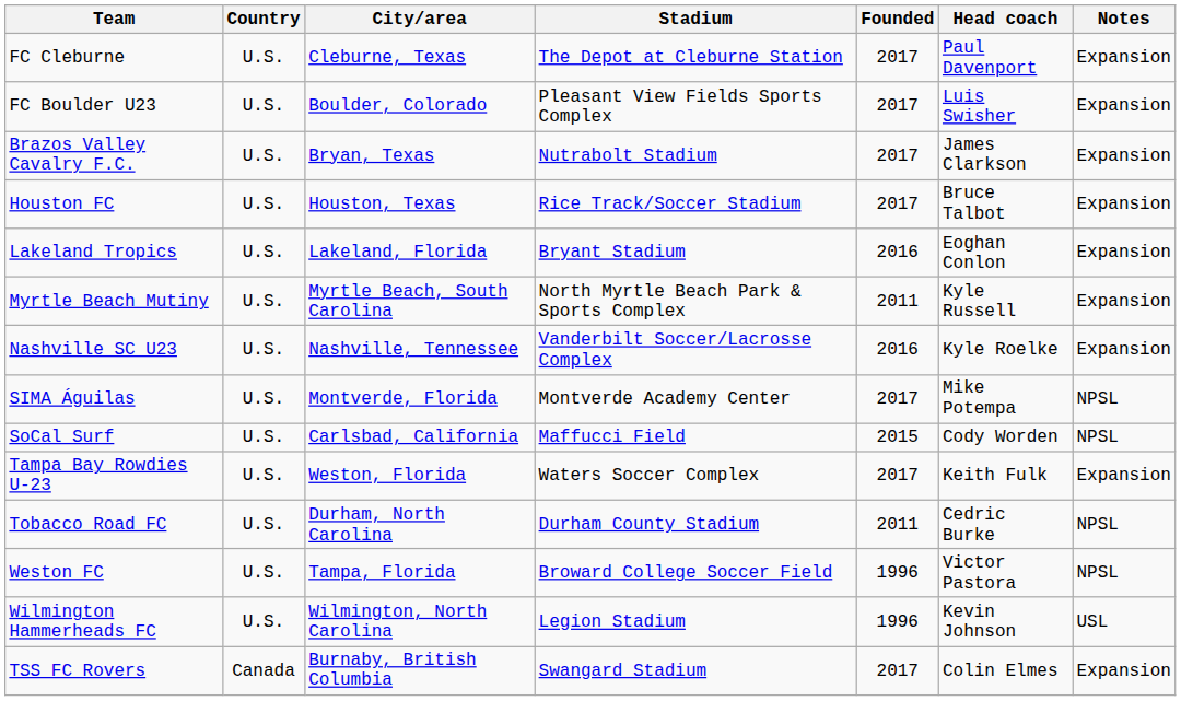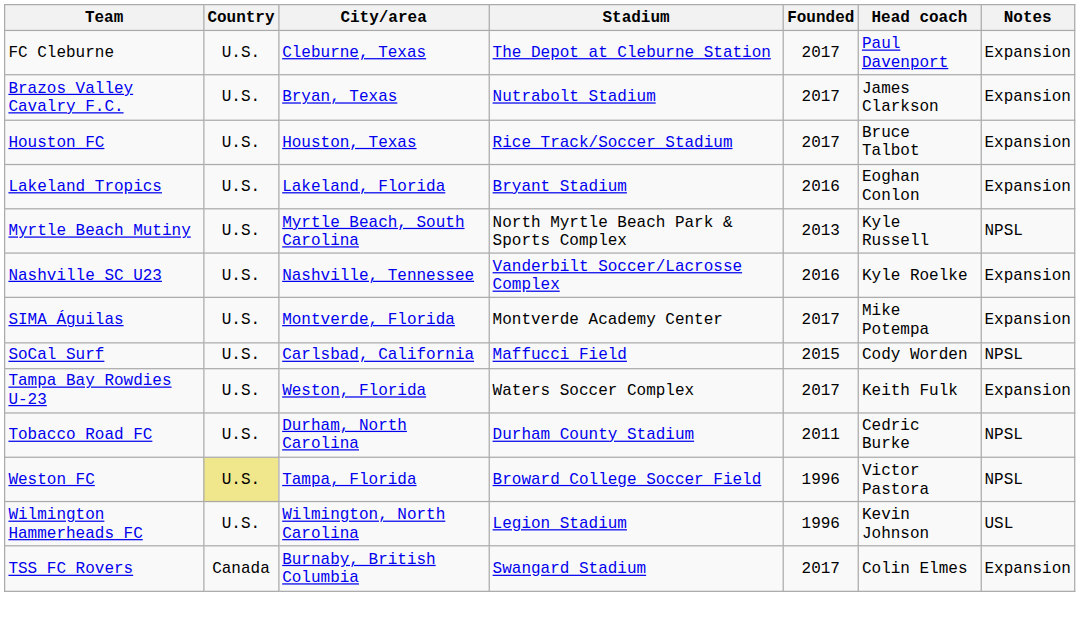- row: FC Boulder U23 | U.S. | Boulder, Colorado | Pleasant View Fields Sports Complex | 2017 | Luis Swisher | Expansion
Myrtle Beach Mutiny | Founded: 2011 -> 2013
Myrtle Beach Mutiny | Notes: Expansion -> NPSL
SIMA Águilas | Notes: NPSL -> Expansion
Weston FC | Country: no background -> khaki background
